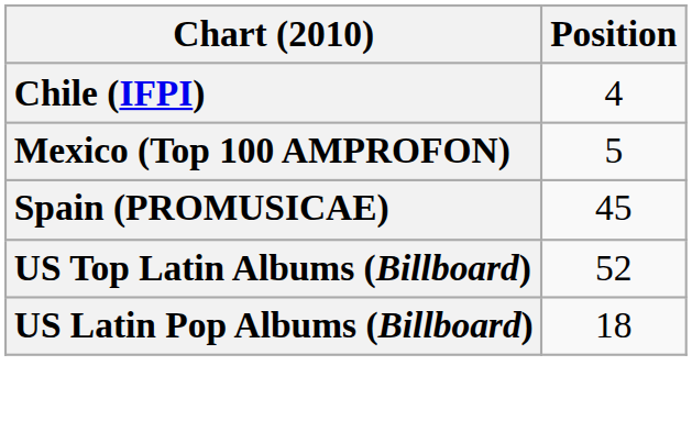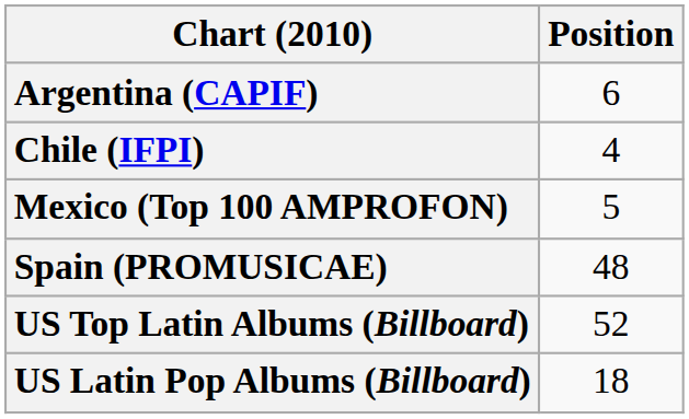+ row: Argentina (CAPIF) | 6
Spain (PROMUSICAE) | Position: 45 -> 48
